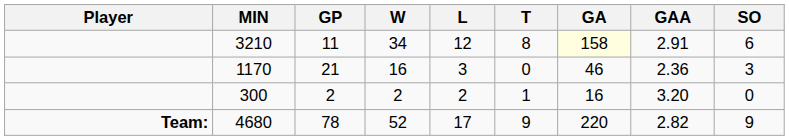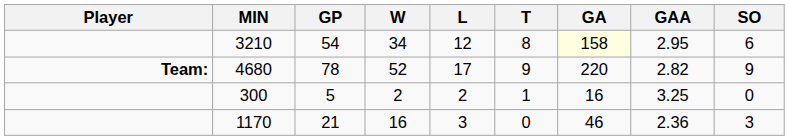3210 | GP: 11 -> 54
3210 | GAA: 2.91 -> 2.95
rows swapped: 1170 <-> 4680
300 | GP: 2 -> 5
300 | GAA: 3.20 -> 3.25
